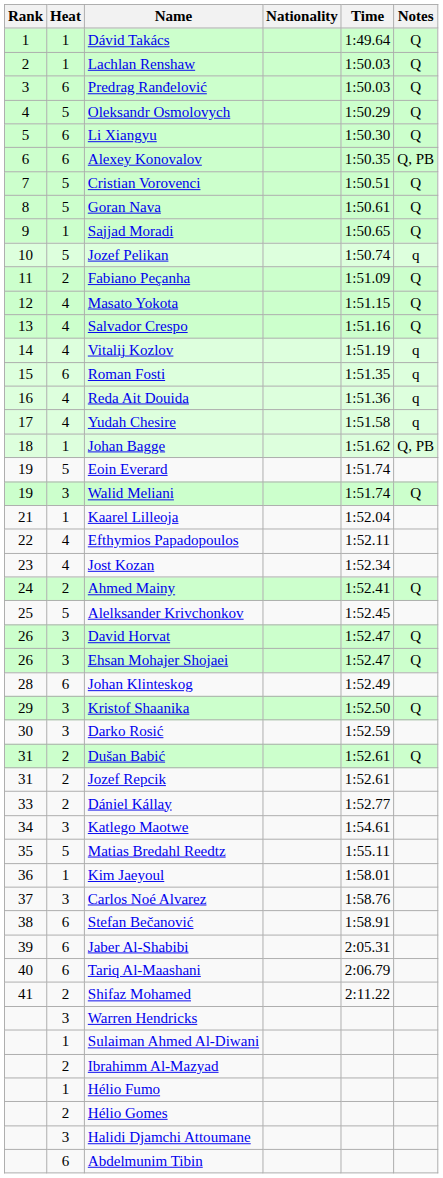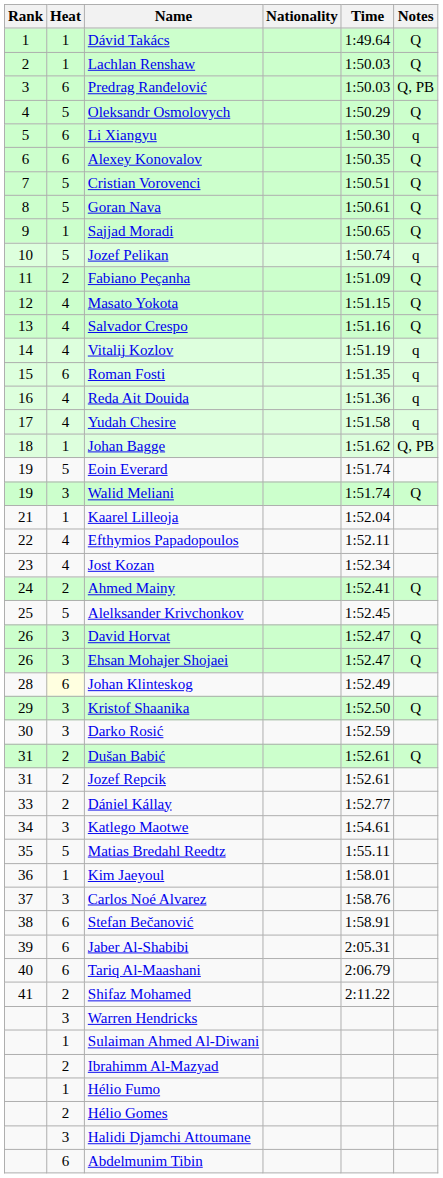Predrag Ranđelović | Notes: Q -> Q, PB
Li Xiangyu | Notes: Q -> q
Alexey Konovalov | Notes: Q, PB -> Q
Johan Klinteskog | Heat: no background -> lightyellow background
